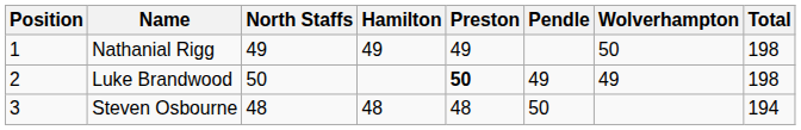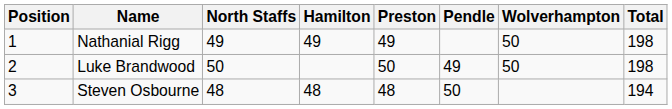Luke Brandwood | Preston: bold -> normal
Luke Brandwood | Wolverhampton: 49 -> 50
